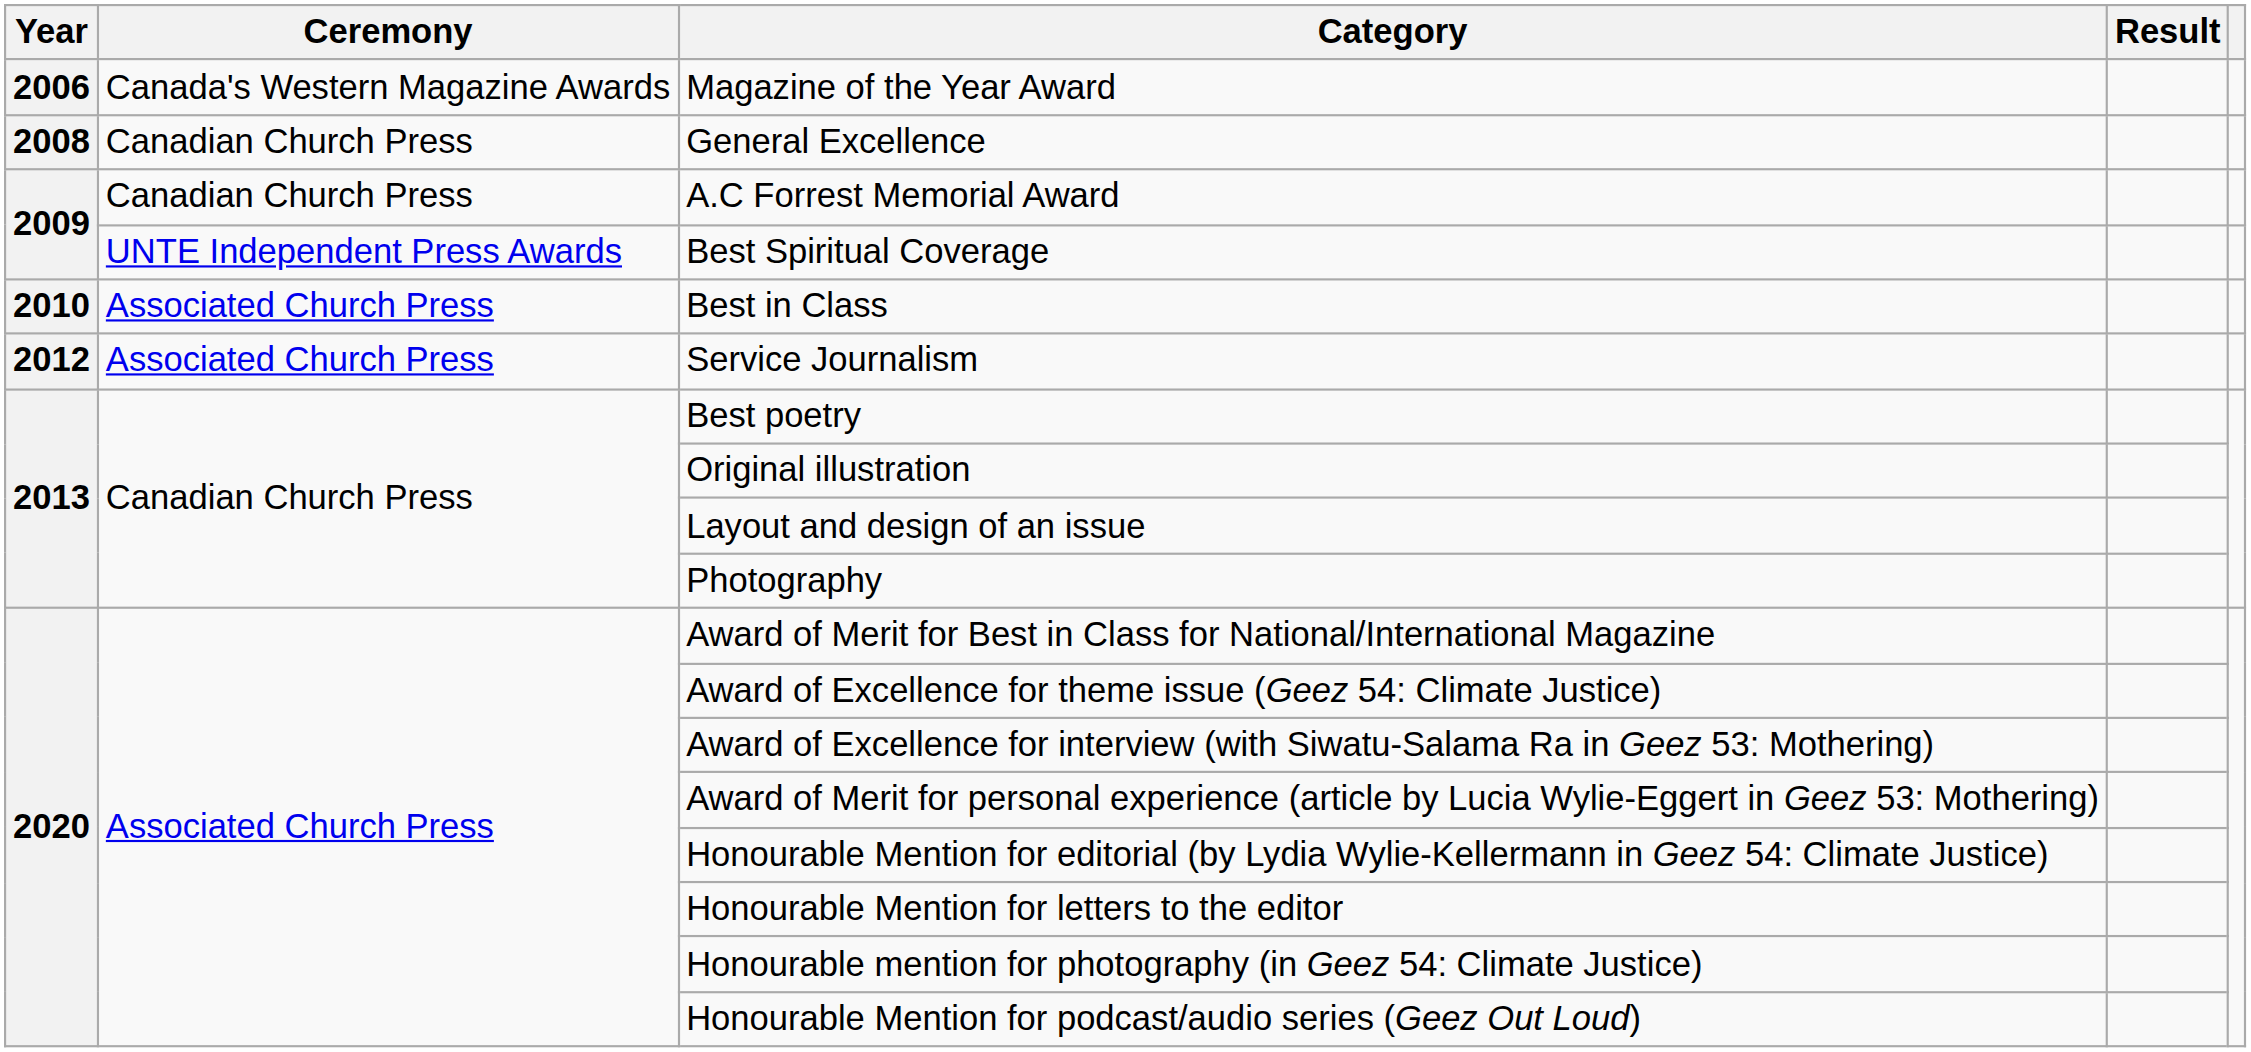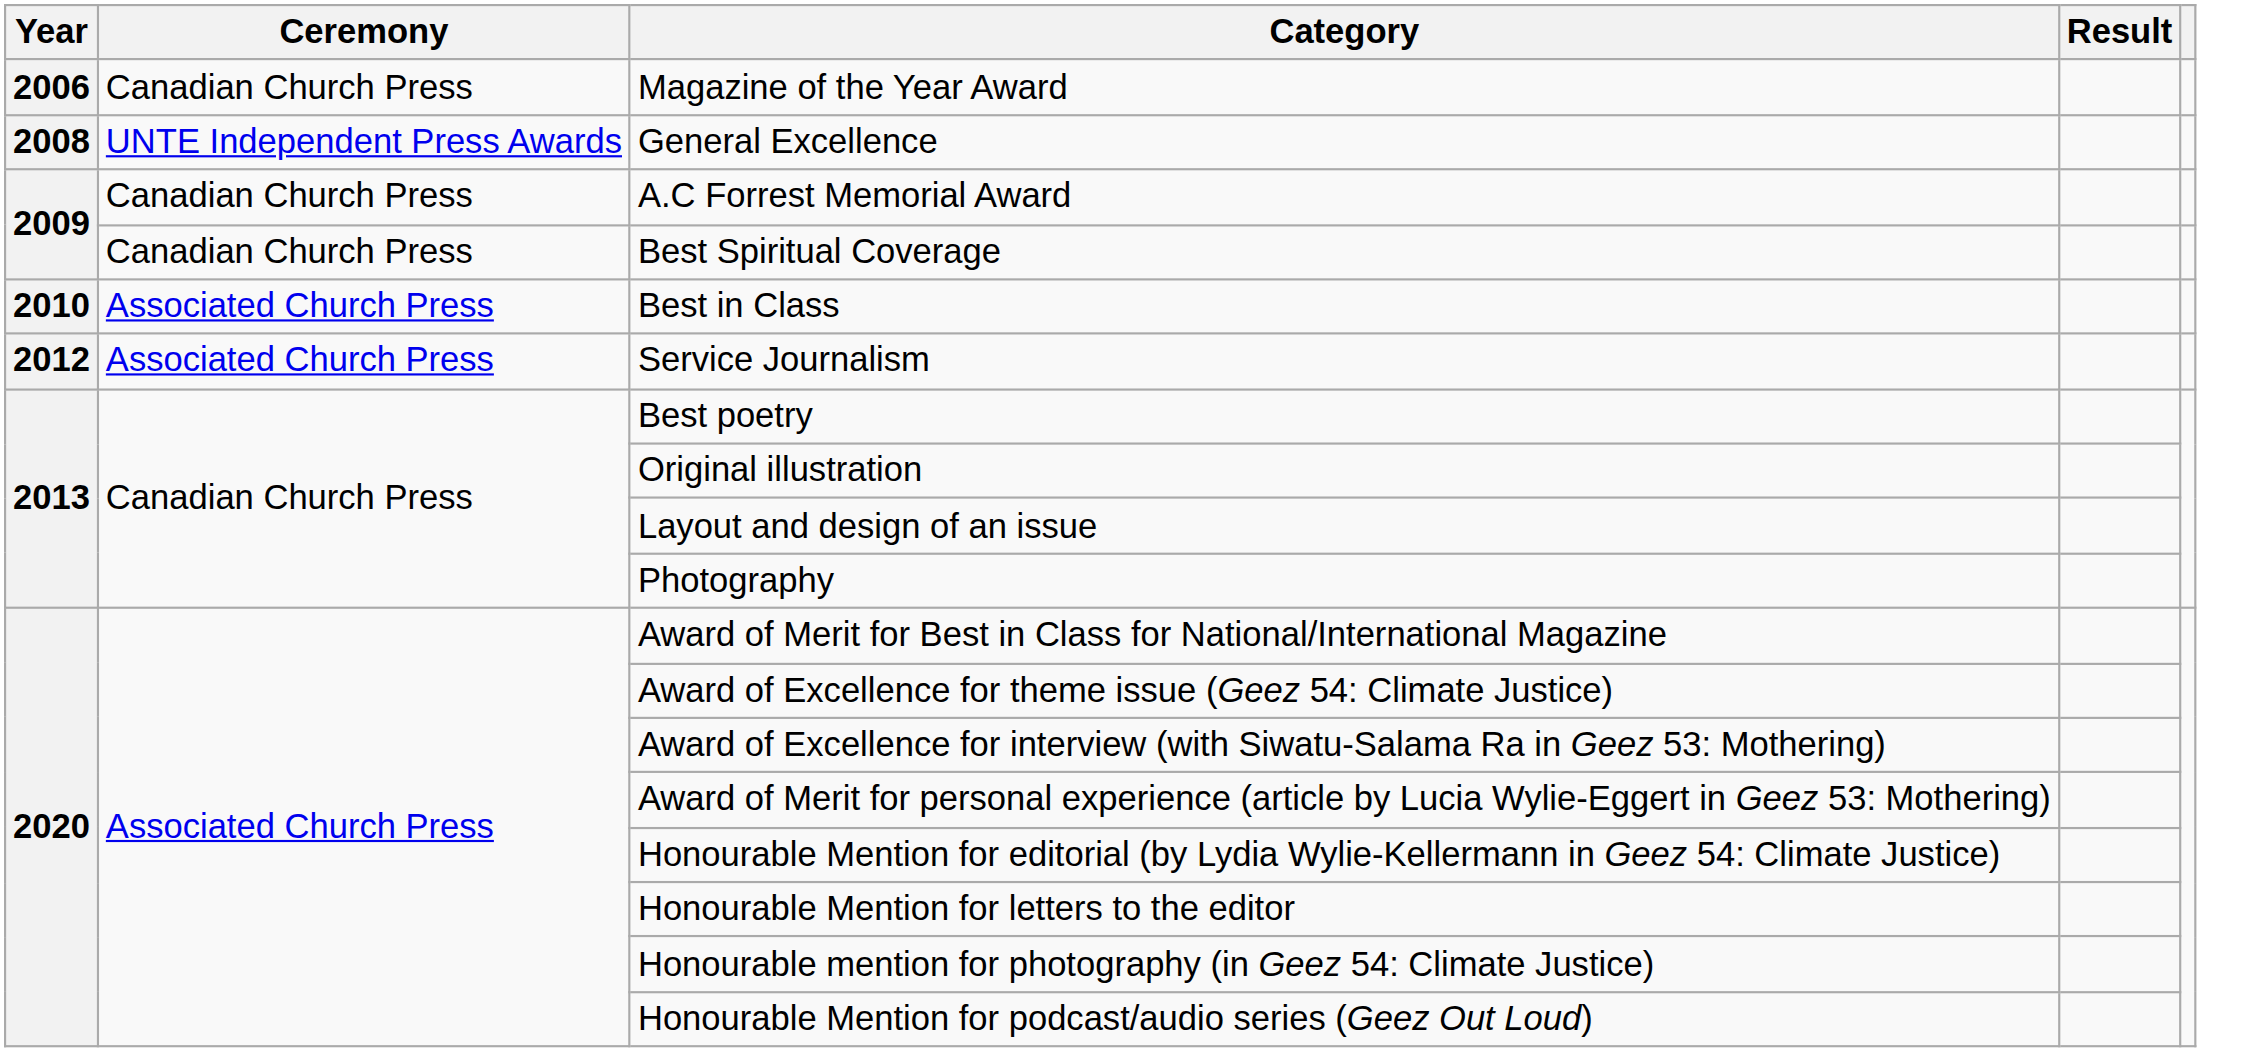Magazine of the Year Award | Ceremony: Canada's Western Magazine Awards -> Canadian Church Press
General Excellence | Ceremony: Canadian Church Press -> UNTE Independent Press Awards
Best Spiritual Coverage | Ceremony: UNTE Independent Press Awards -> Canadian Church Press
